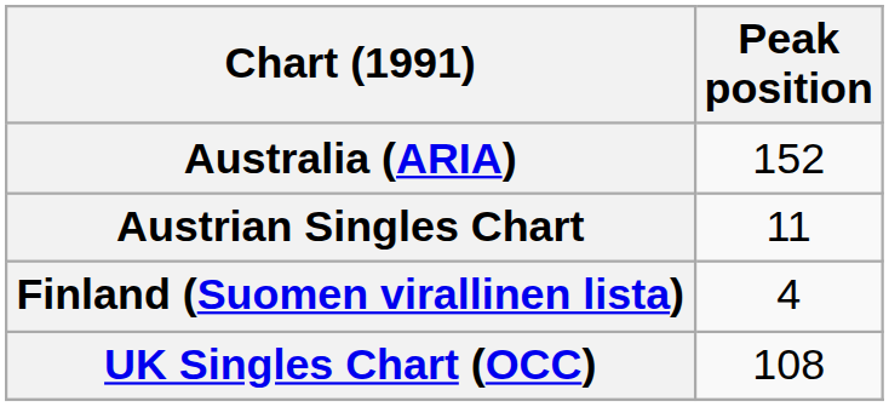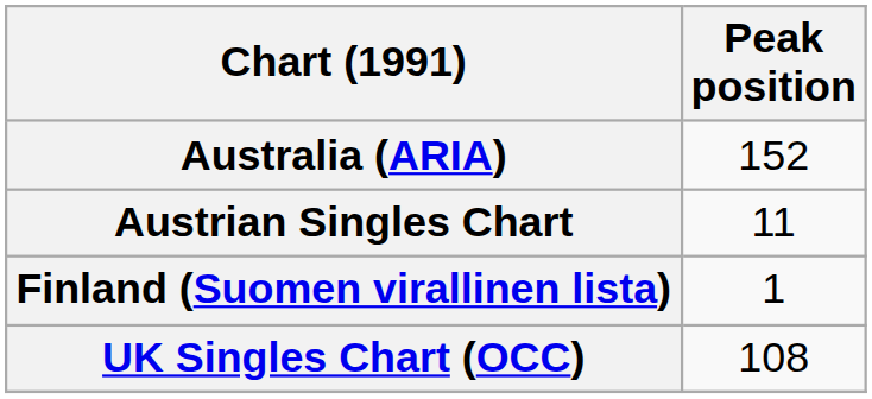Finland (Suomen virallinen lista) | Peak position: 4 -> 1
